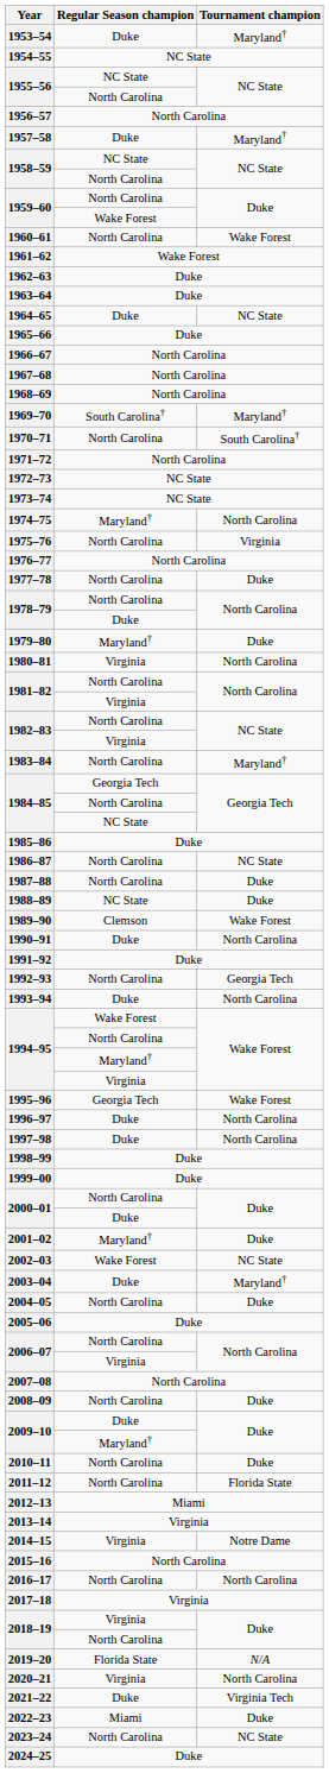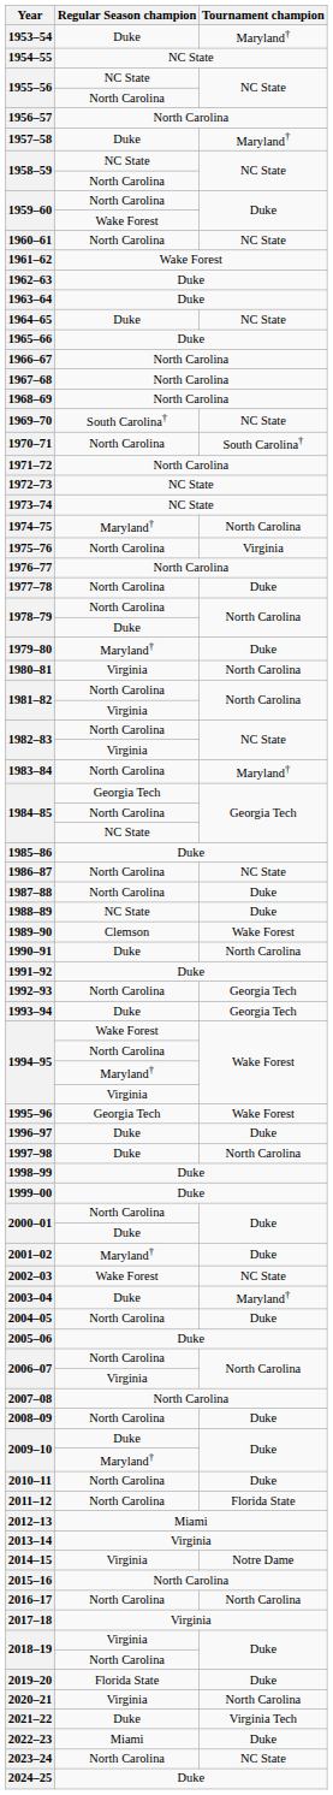1960–61 | Tournament champion: Wake Forest -> NC State
1969–70 | Tournament champion: Maryland† -> NC State
1993–94 | Tournament champion: North Carolina -> Georgia Tech
1996–97 | Tournament champion: North Carolina -> Duke
2019–20 | Tournament champion: N/A -> Duke
